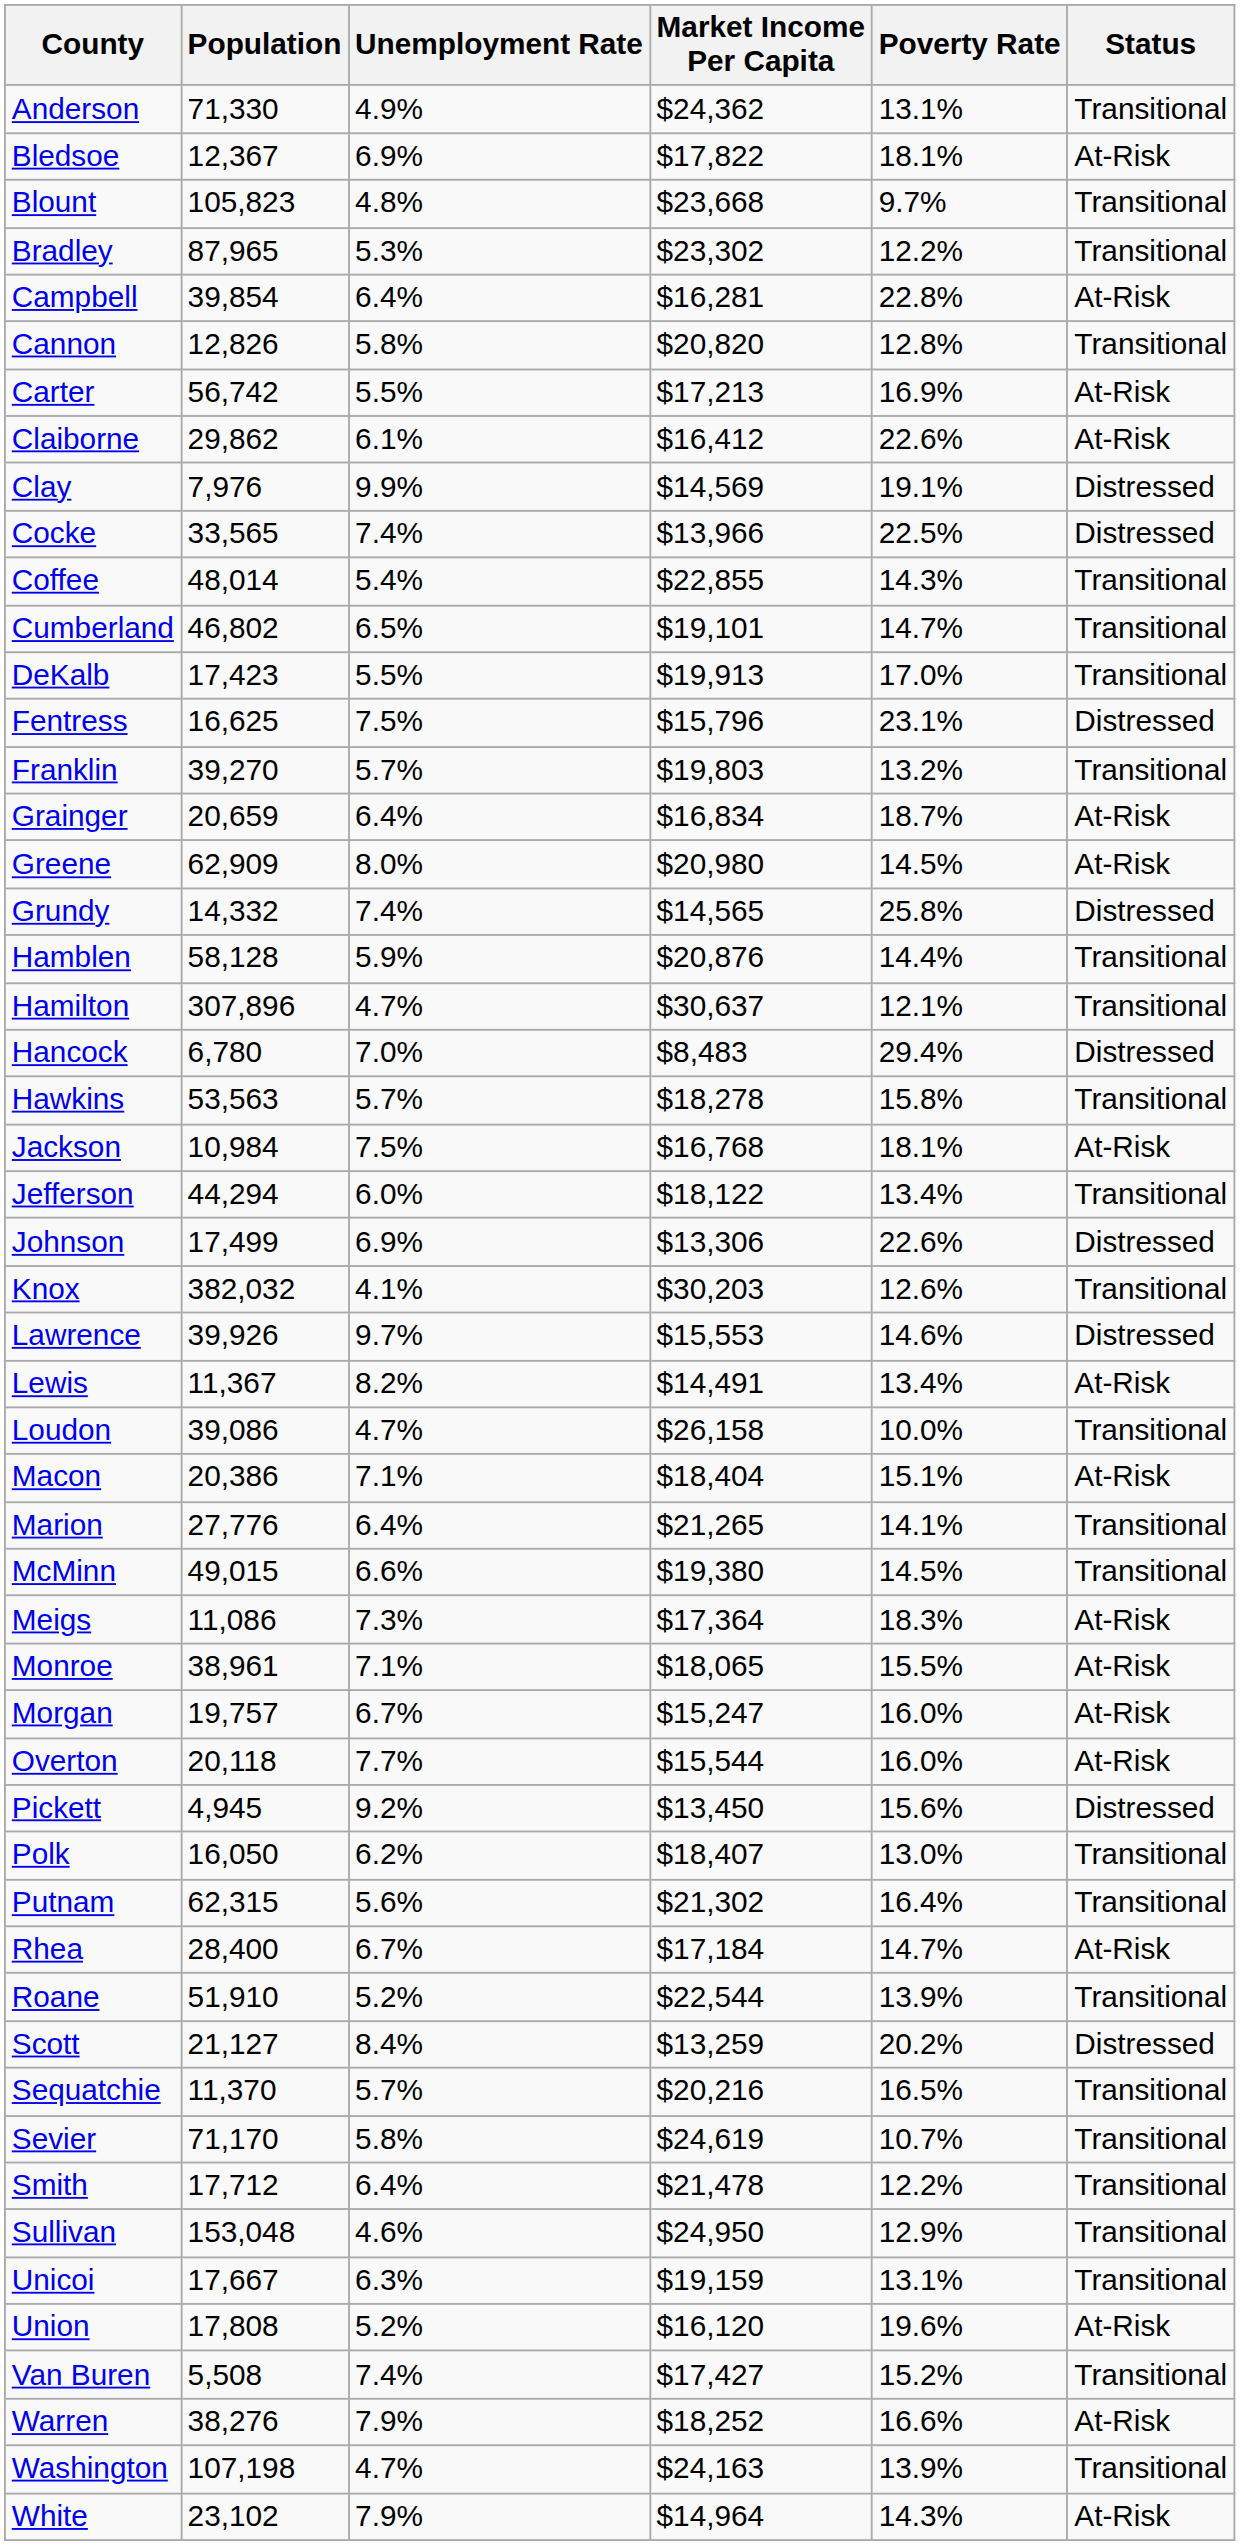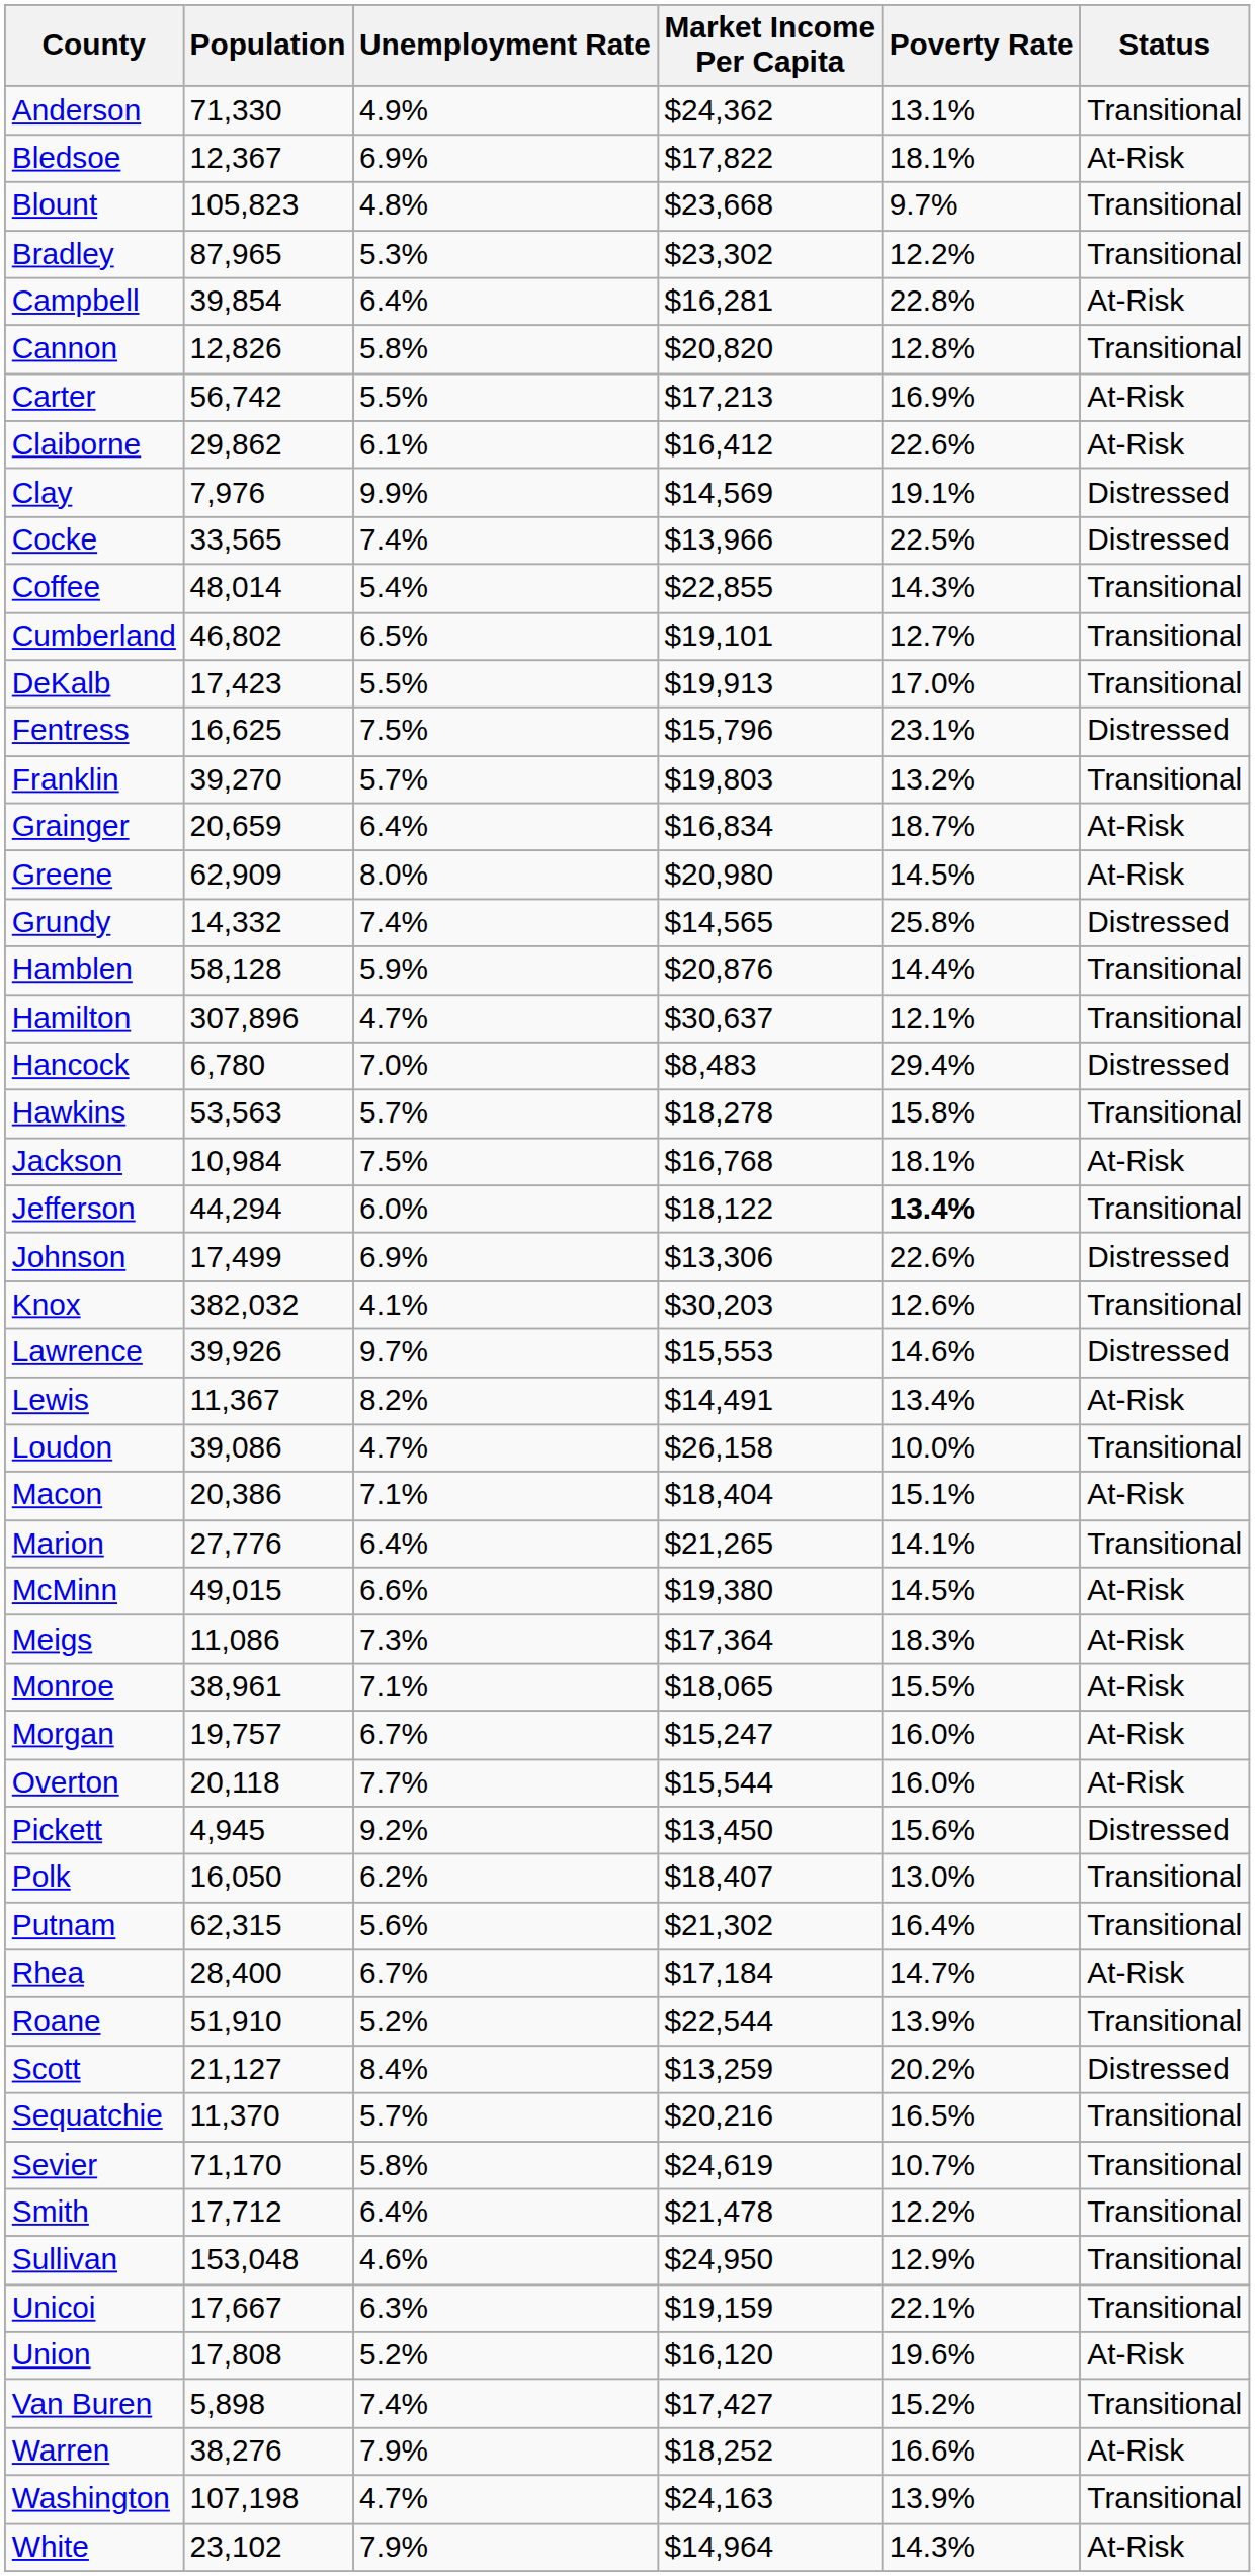Cumberland | Poverty Rate: 14.7% -> 12.7%
Jefferson | Poverty Rate: normal -> bold
McMinn | Status: Transitional -> At-Risk
Unicoi | Poverty Rate: 13.1% -> 22.1%
Van Buren | Population: 5,508 -> 5,898
